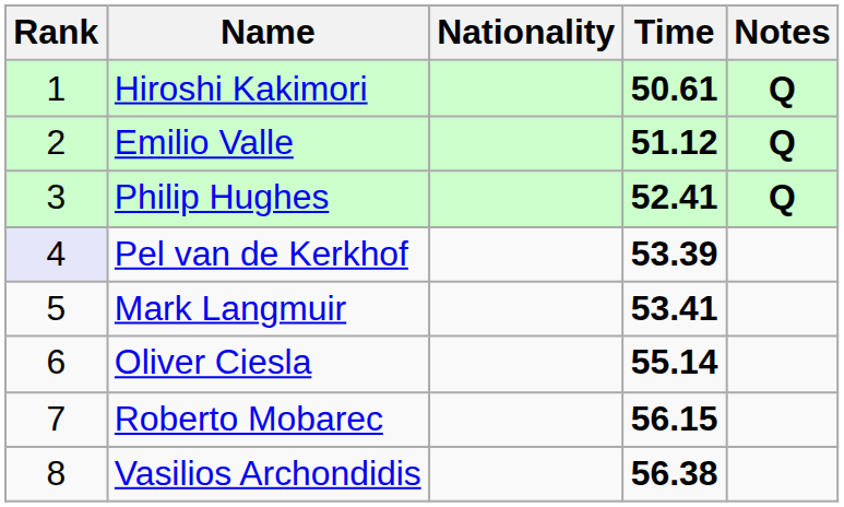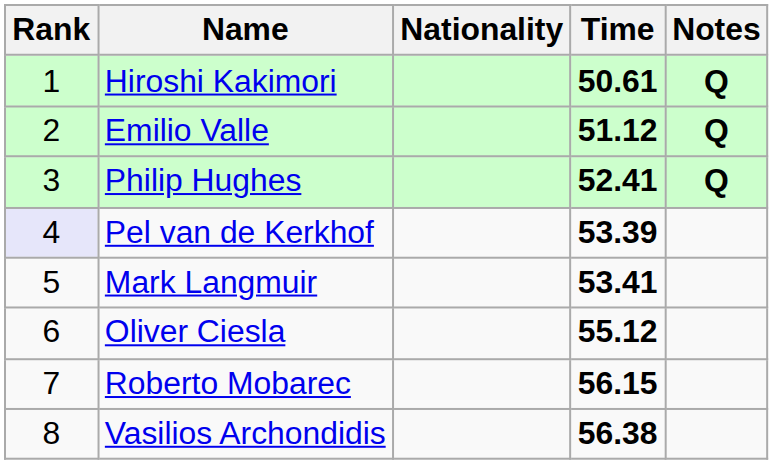Oliver Ciesla | Time: 55.14 -> 55.12
